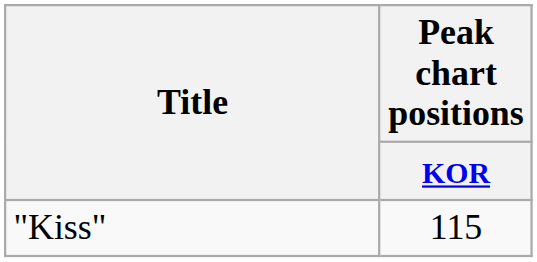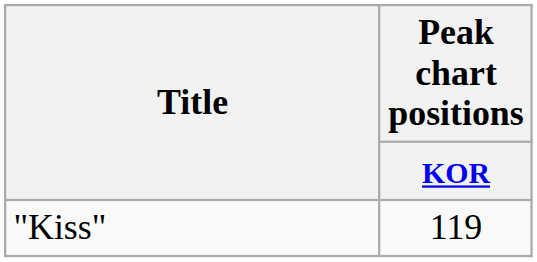"Kiss" | Peak chart positions / KOR: 115 -> 119
